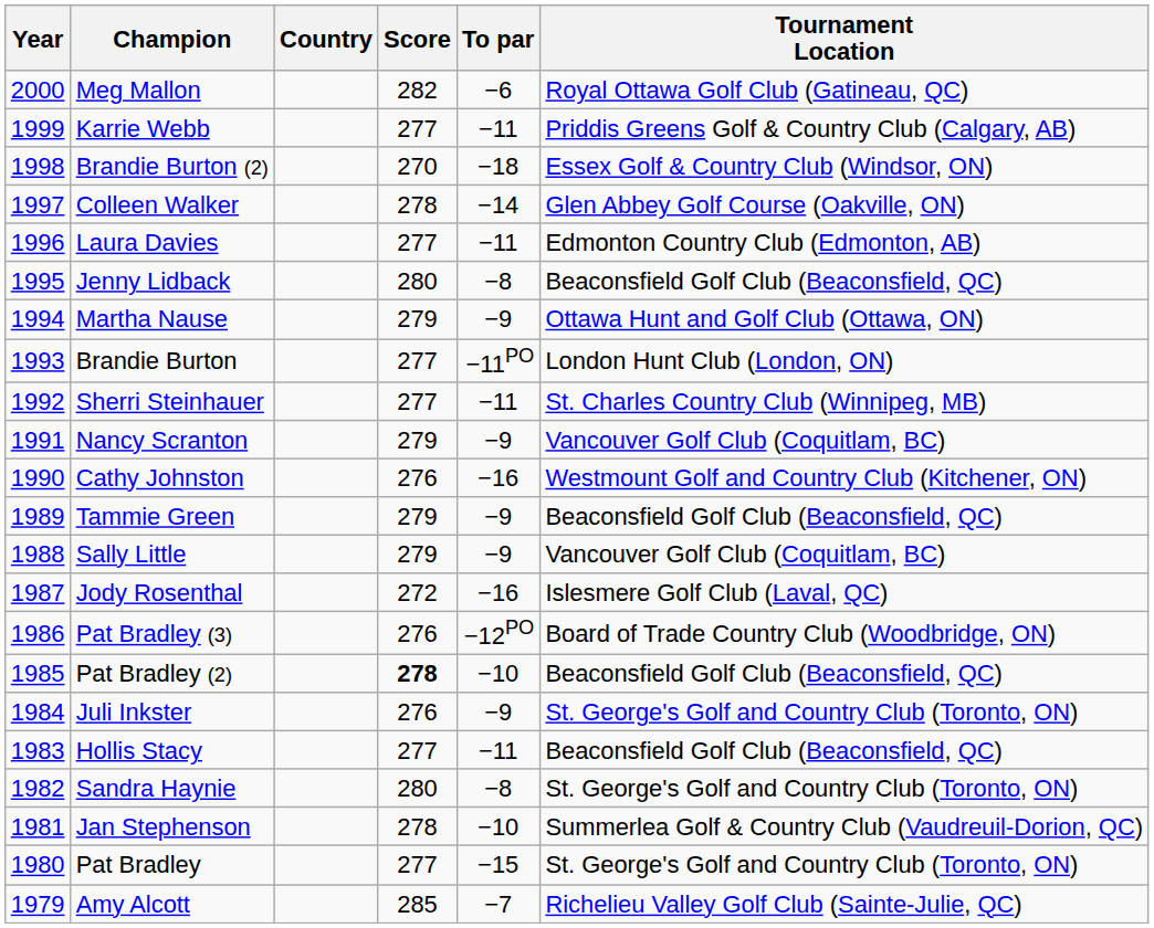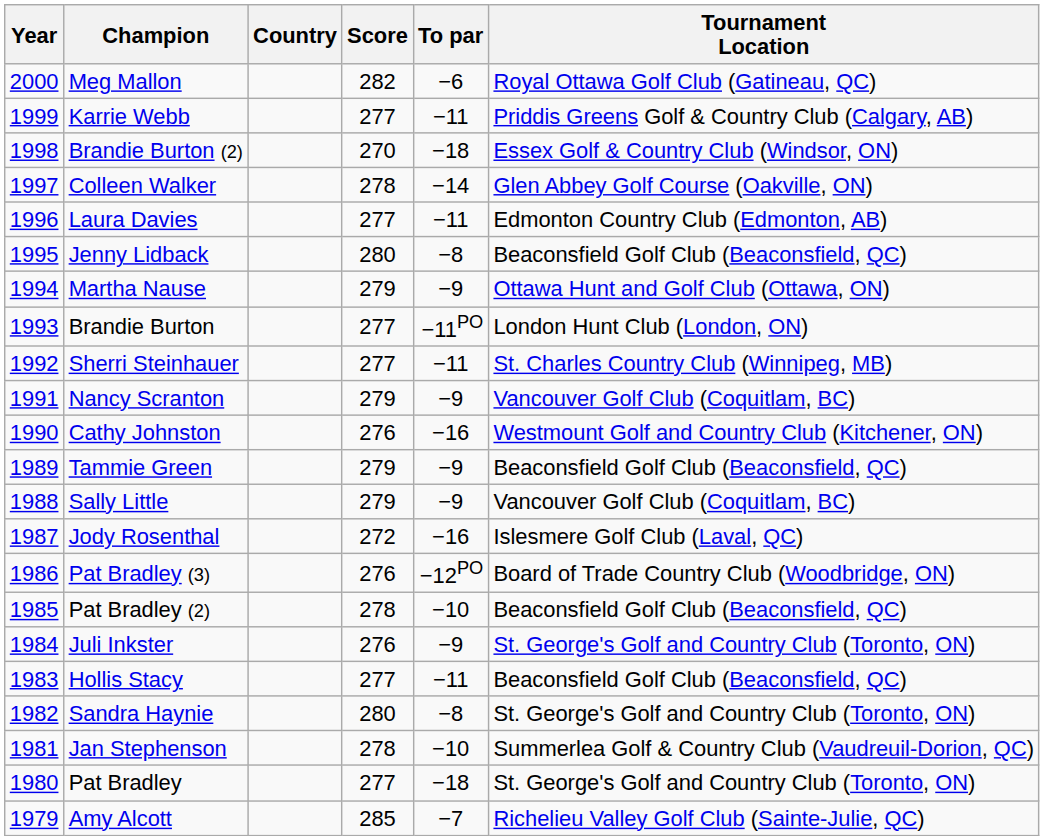Pat Bradley (2) | Score: bold -> normal
Pat Bradley | To par: −15 -> −18
